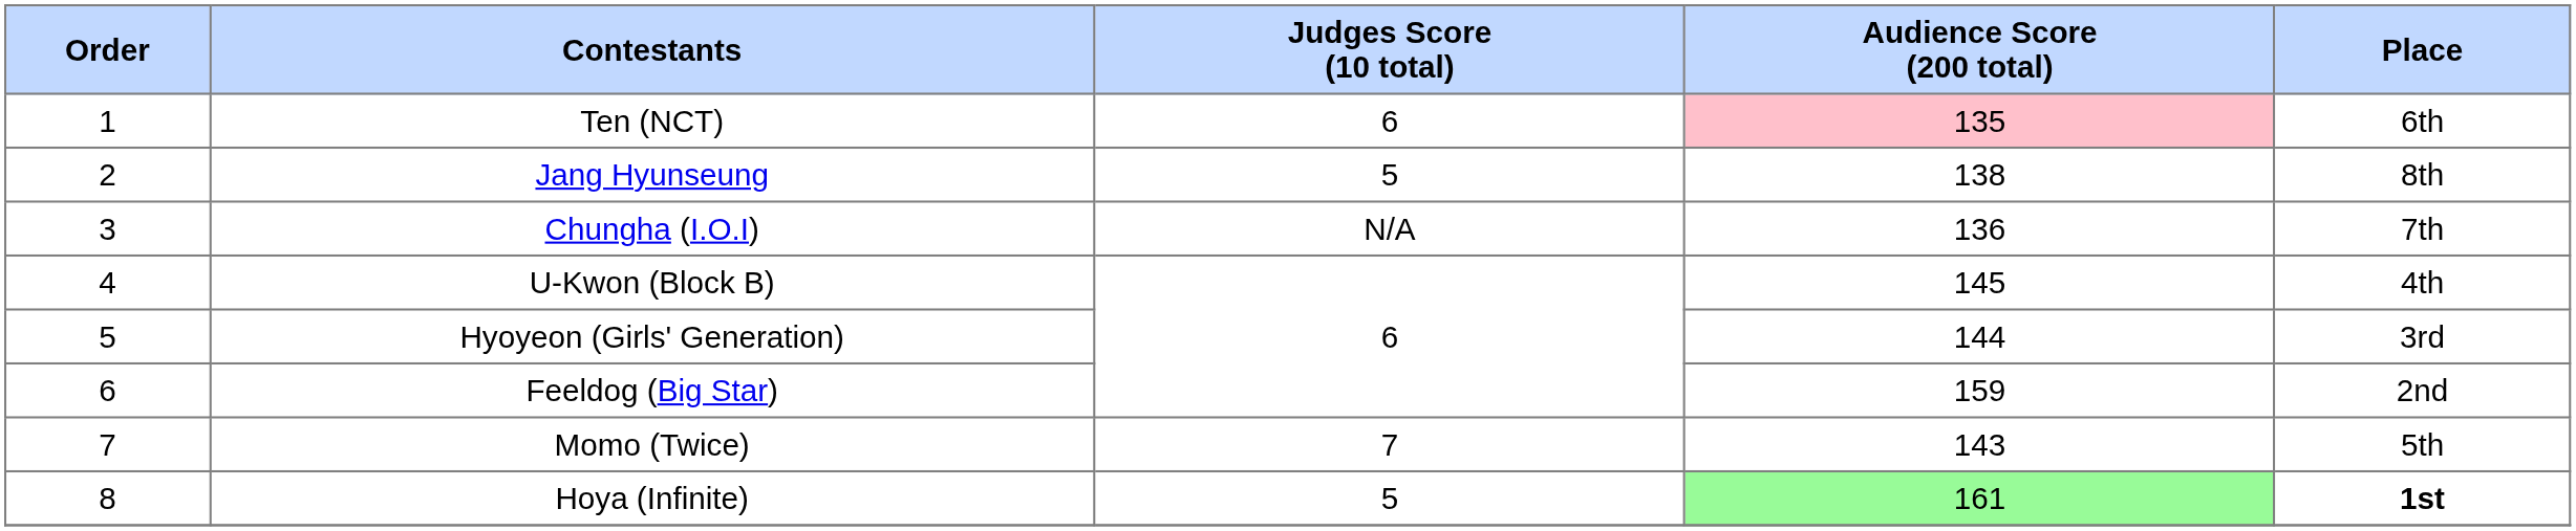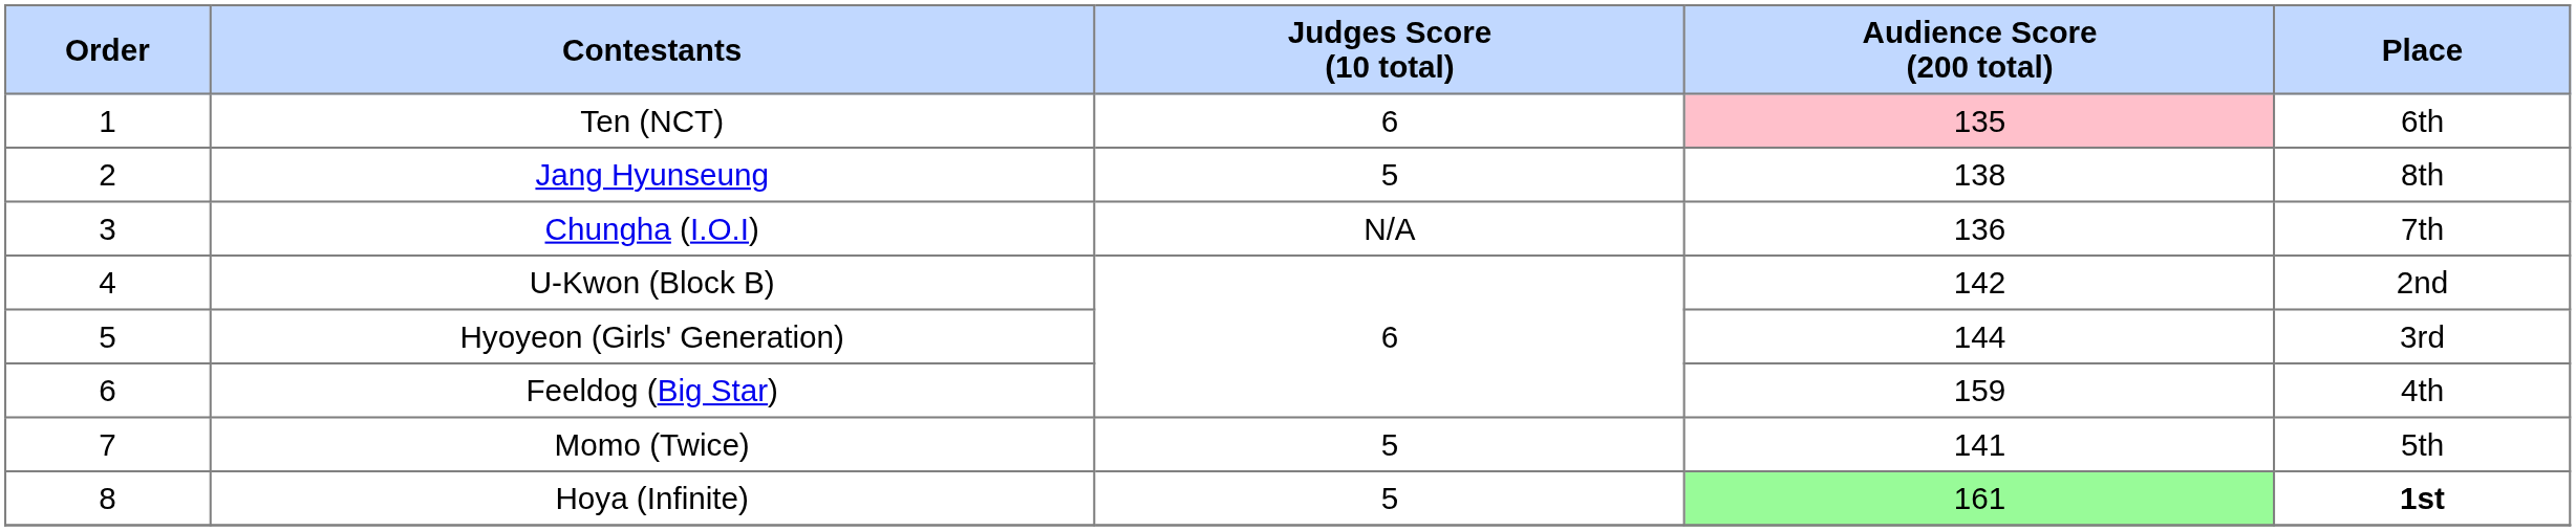U-Kwon (Block B) | Audience Score (200 total): 145 -> 142
U-Kwon (Block B) | Place: 4th -> 2nd
Feeldog (Big Star) | Place: 2nd -> 4th
Momo (Twice) | Judges Score (10 total): 7 -> 5
Momo (Twice) | Audience Score (200 total): 143 -> 141
